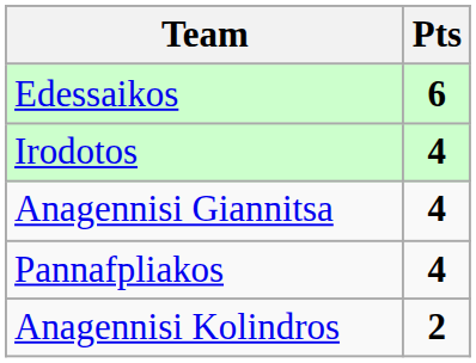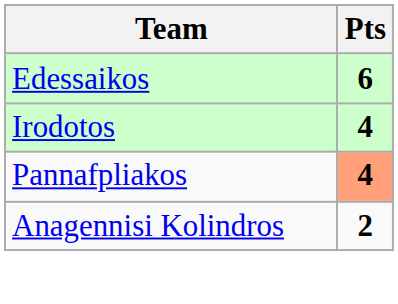- row: Anagennisi Giannitsa | 4
Pannafpliakos | Pts: no background -> lightsalmon background
